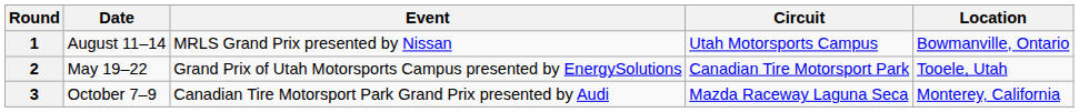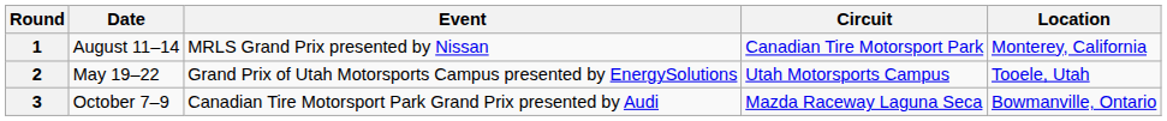1 | Circuit: Utah Motorsports Campus -> Canadian Tire Motorsport Park
1 | Location: Bowmanville, Ontario -> Monterey, California
2 | Circuit: Canadian Tire Motorsport Park -> Utah Motorsports Campus
3 | Location: Monterey, California -> Bowmanville, Ontario
